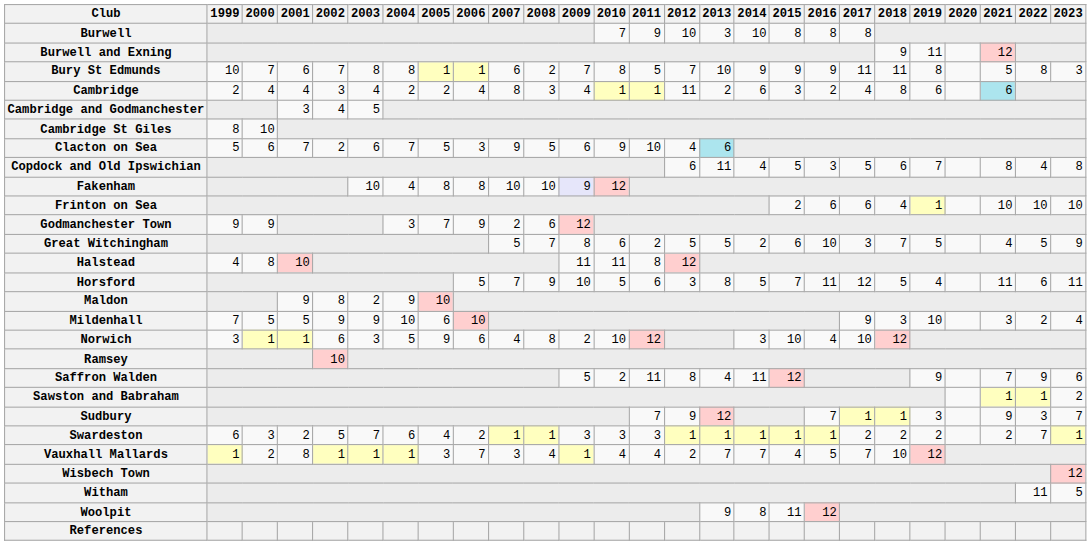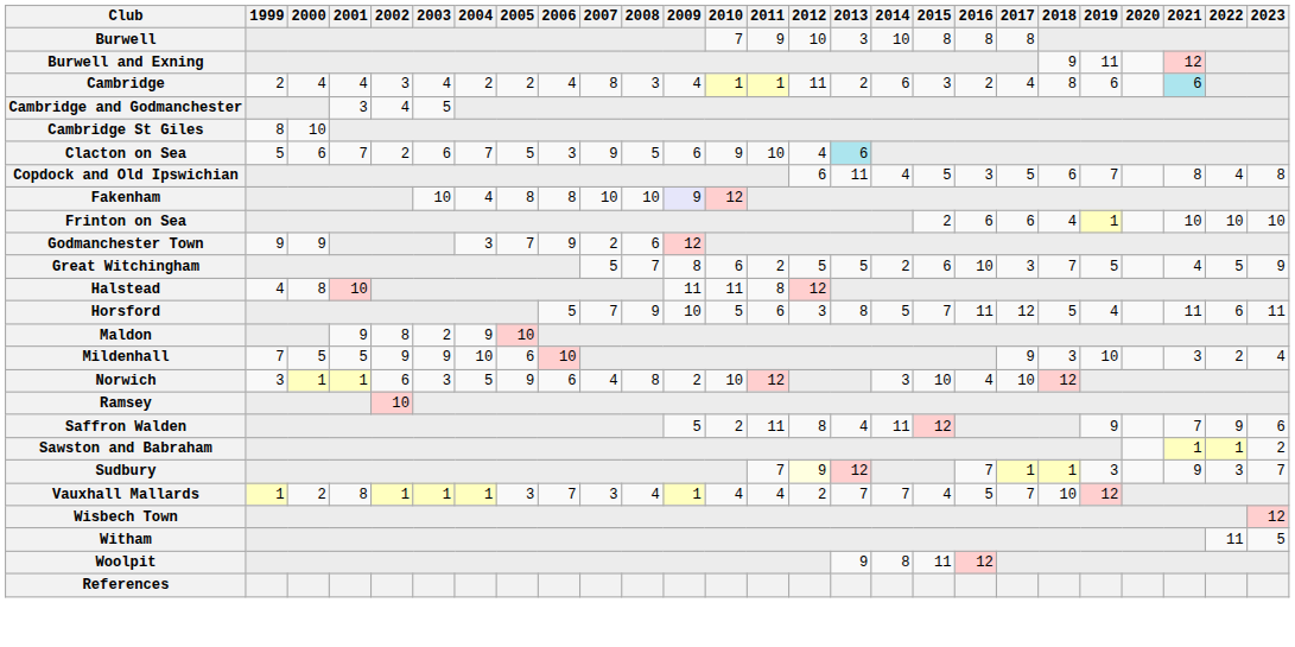- row: Bury St Edmunds | 10 | 7 | 6 | 7 | 8 | 8 | 1 | 1 | 6 | 2 | 7 | 8 | 5 | 7 | 10 | 9 | 9 | 9 | 11 | 11 | 8 | 5 | 8 | 3
Sudbury | 2012: no background -> lightyellow background
- row: Swardeston | 6 | 3 | 2 | 5 | 7 | 6 | 4 | 2 | 1 | 1 | 3 | 3 | 3 | 1 | 1 | 1 | 1 | 1 | 2 | 2 | 2 | 2 | 7 | 1
